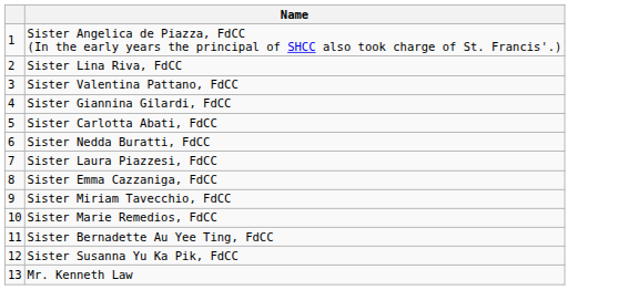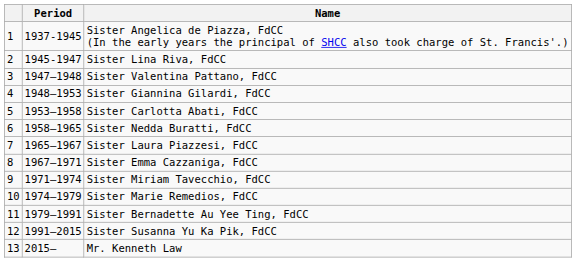+ column: Period | 1937-1945 | 1945-1947 | 1947–1948 | 1948–1953 | 1953–1958 | 1958–1965 | 1965–1967 | 1967–1971 | 1971–1974 | 1974–1979 | 1979–1991 | 1991–2015 | 2015–
